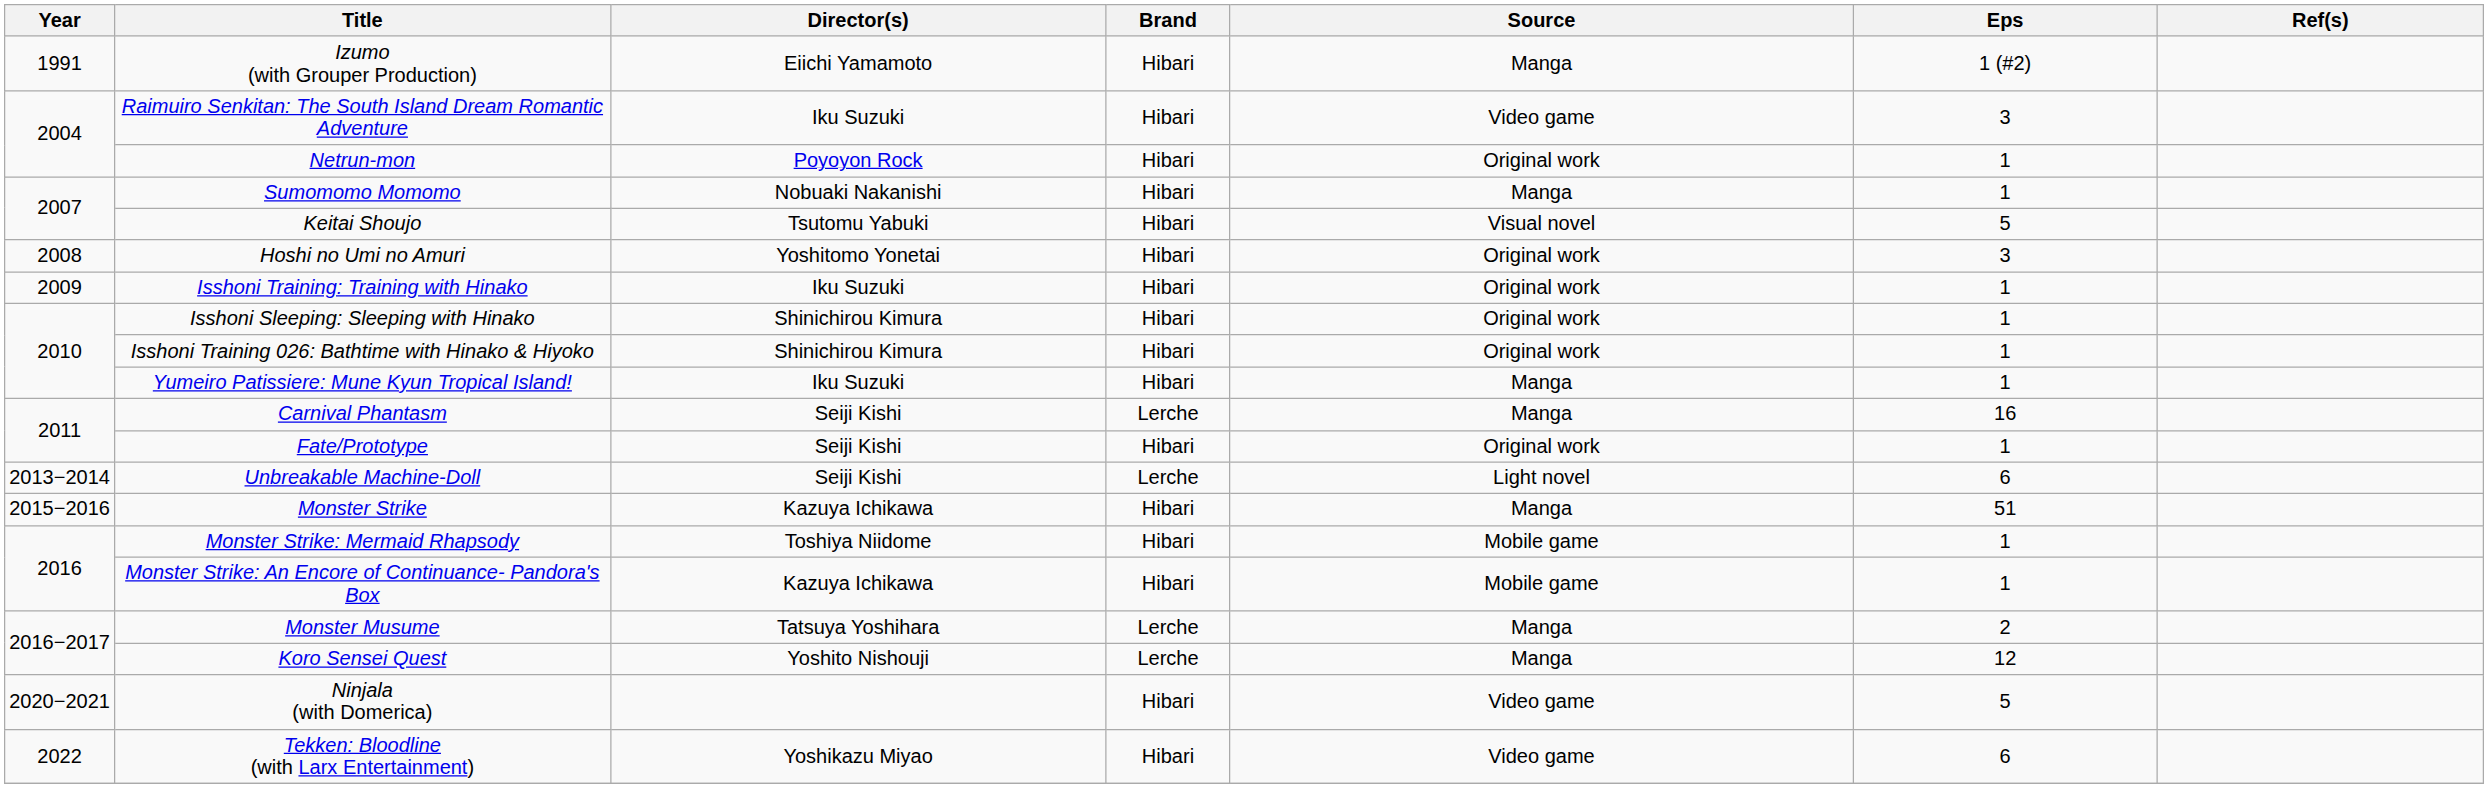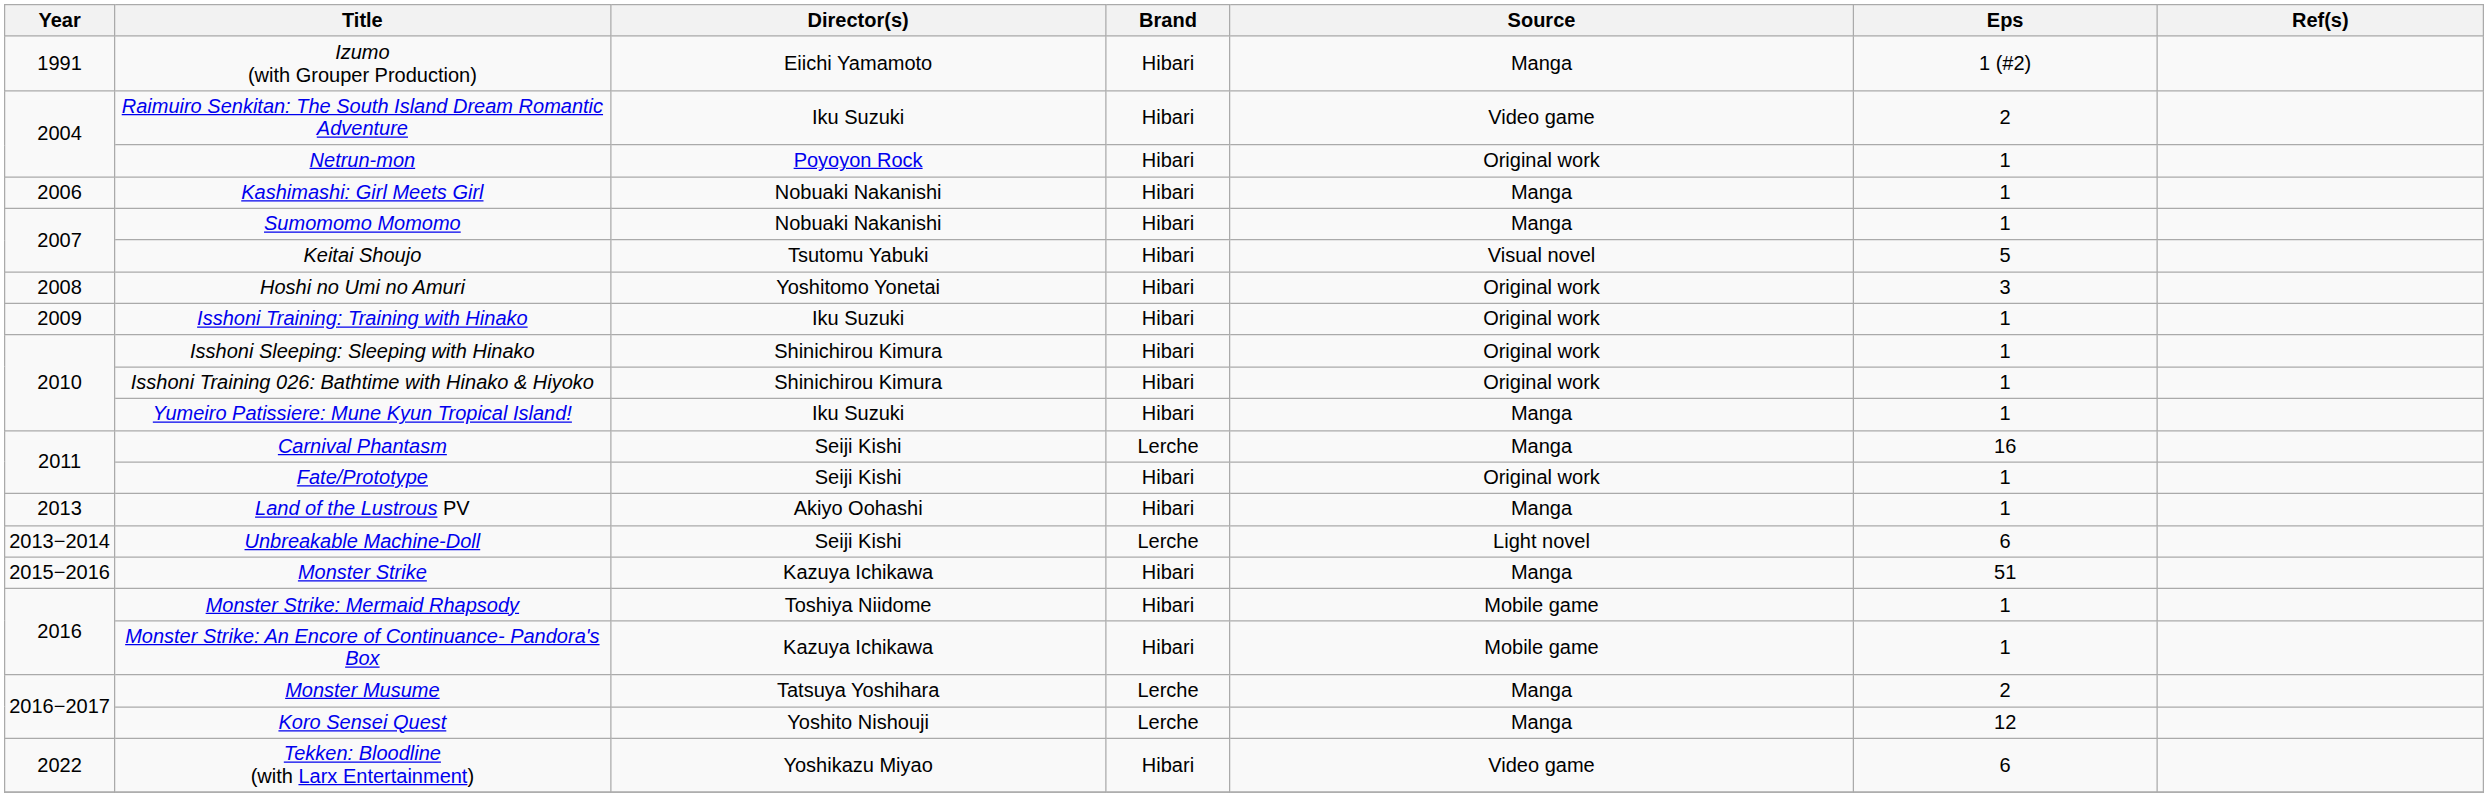Raimuiro Senkitan: The South Island Dream Romantic Adventure | Eps: 3 -> 2
+ row: 2006 | Kashimashi: Girl Meets Girl | Nobuaki Nakanishi | Hibari | Manga | 1
+ row: 2013 | Land of the Lustrous PV | Akiyo Oohashi | Hibari | Manga | 1
- row: 2020−2021 | Ninjala (with Domerica) | Hibari | Video game | 5
